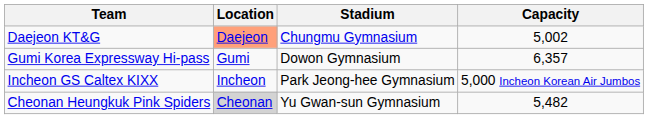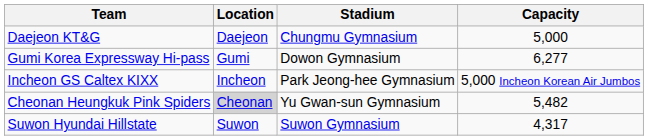Daejeon KT&G | Location: lightsalmon background -> no background
Daejeon KT&G | Capacity: 5,002 -> 5,000
Gumi Korea Expressway Hi-pass | Capacity: 6,357 -> 6,277
+ row: Suwon Hyundai Hillstate | Suwon | Suwon Gymnasium | 4,317
